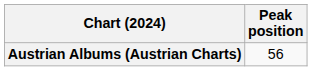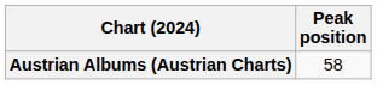Austrian Albums (Austrian Charts) | Peak position: 56 -> 58
